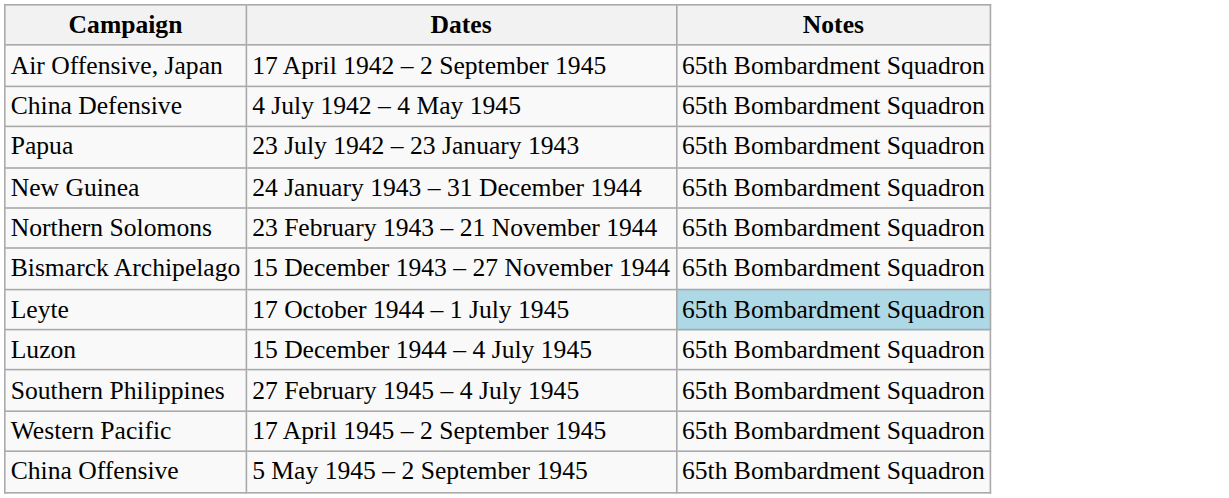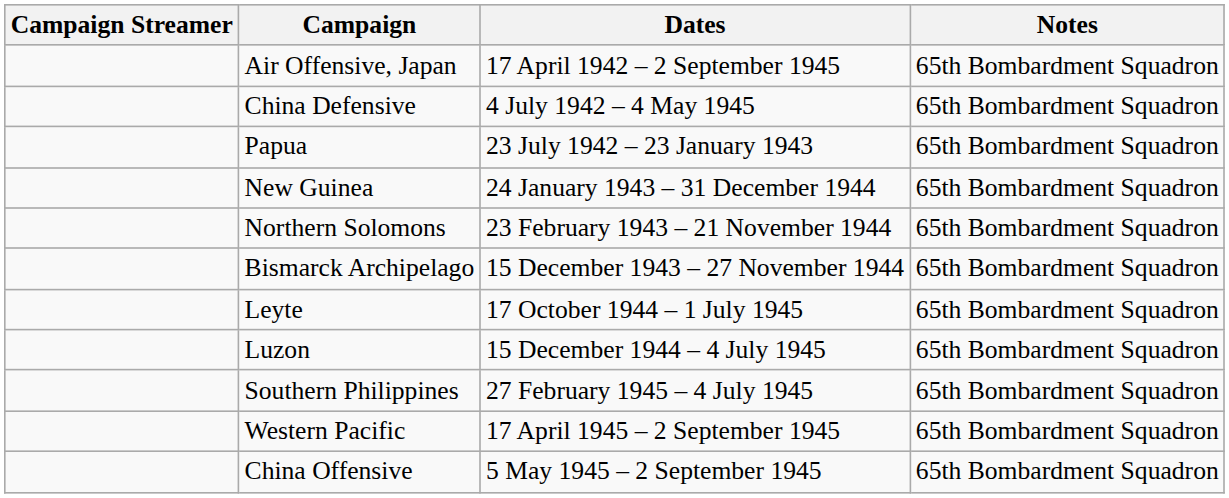+ column: Campaign Streamer
Leyte | Notes: lightblue background -> no background
